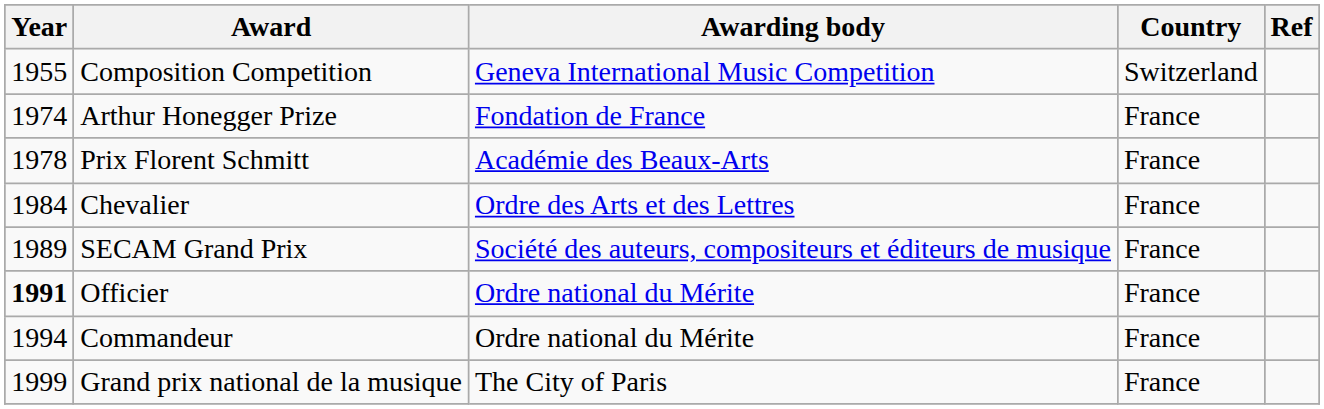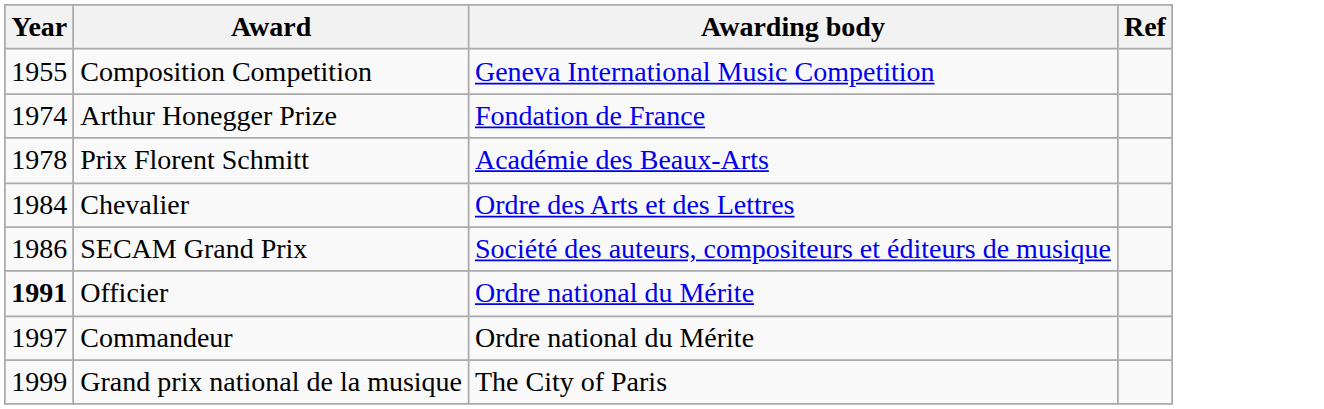- column: Country | Switzerland | France | France | France | France | France | France | France
SECAM Grand Prix | Year: 1989 -> 1986
Commandeur | Year: 1994 -> 1997
